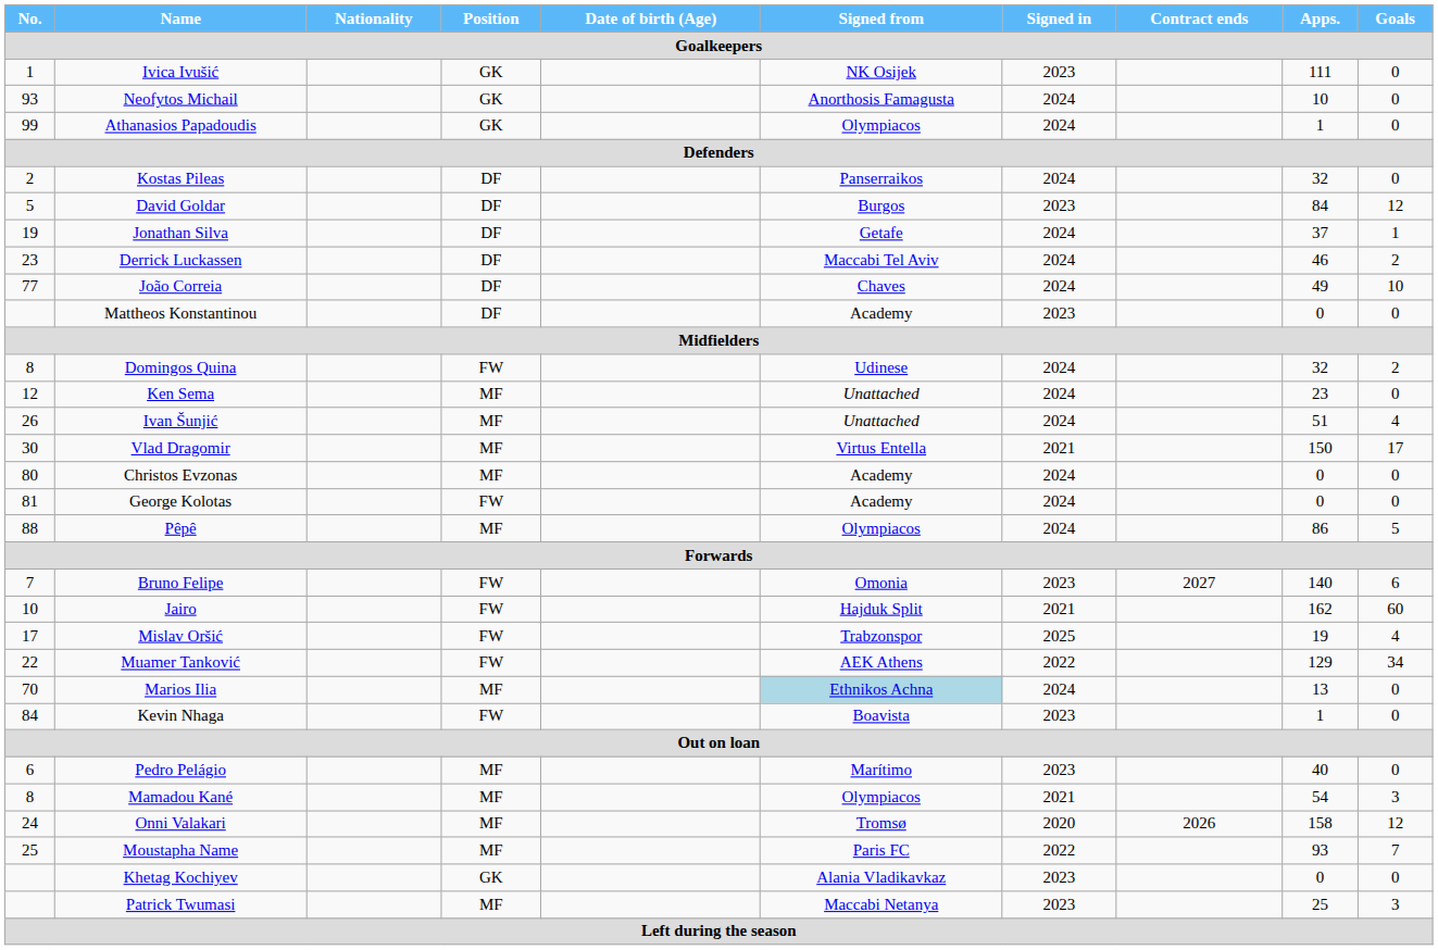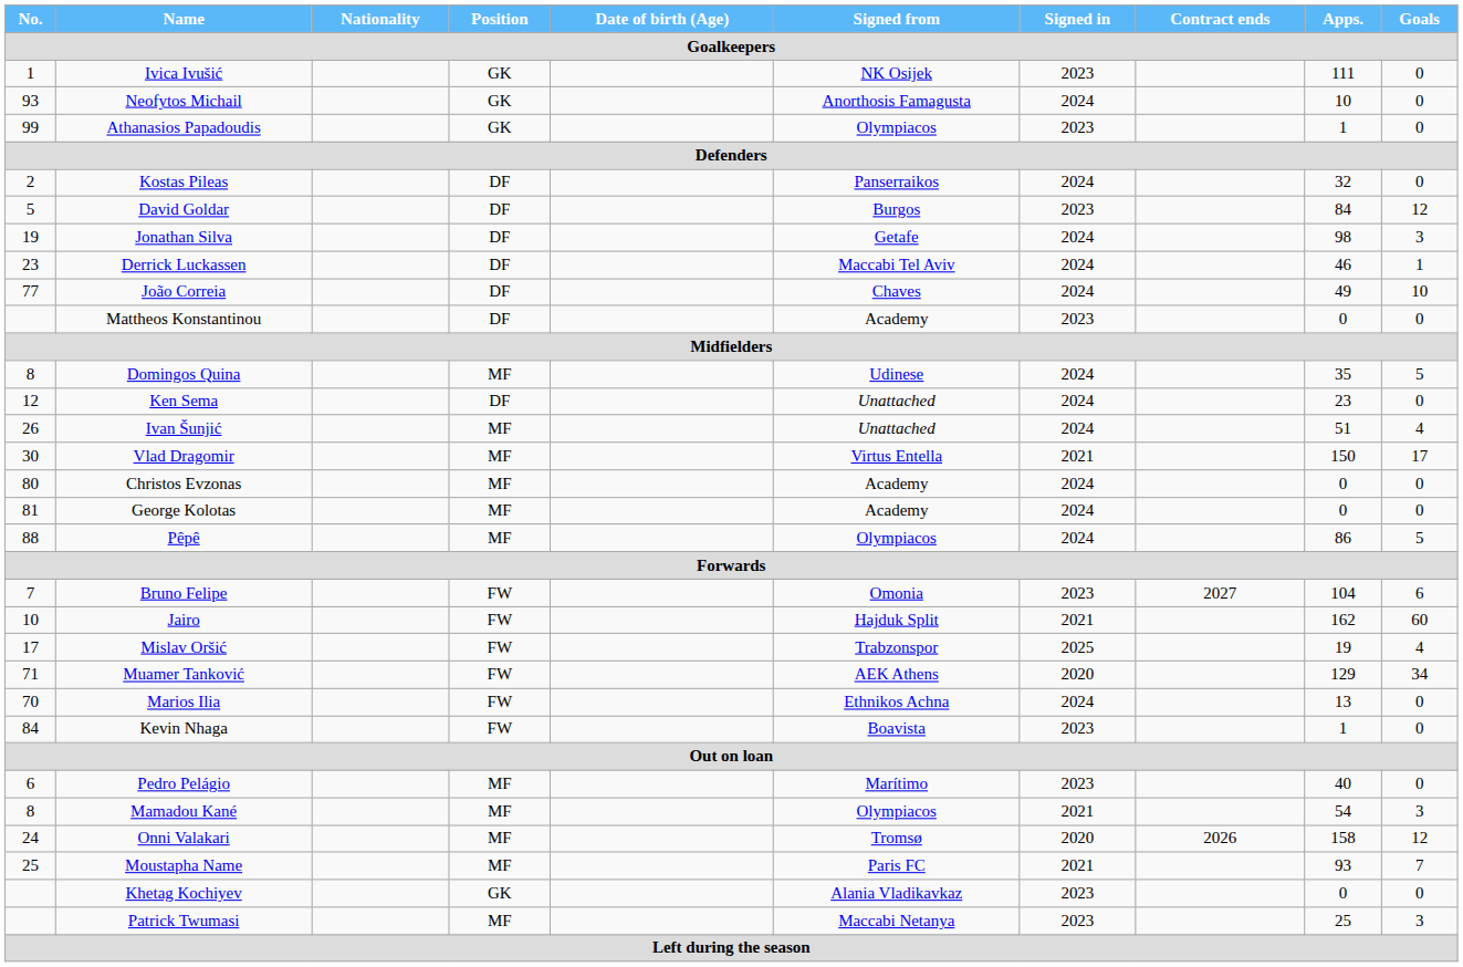Athanasios Papadoudis | Signed in: 2024 -> 2023
Jonathan Silva | Apps.: 37 -> 98
Jonathan Silva | Goals: 1 -> 3
Derrick Luckassen | Goals: 2 -> 1
Domingos Quina | Position: FW -> MF
Domingos Quina | Apps.: 32 -> 35
Domingos Quina | Goals: 2 -> 5
Ken Sema | Position: MF -> DF
George Kolotas | Position: FW -> MF
Bruno Felipe | Apps.: 140 -> 104
Muamer Tanković | No.: 22 -> 71
Muamer Tanković | Signed in: 2022 -> 2020
Marios Ilia | Position: MF -> FW
Marios Ilia | Signed from: lightblue background -> no background
Moustapha Name | Signed in: 2022 -> 2021
